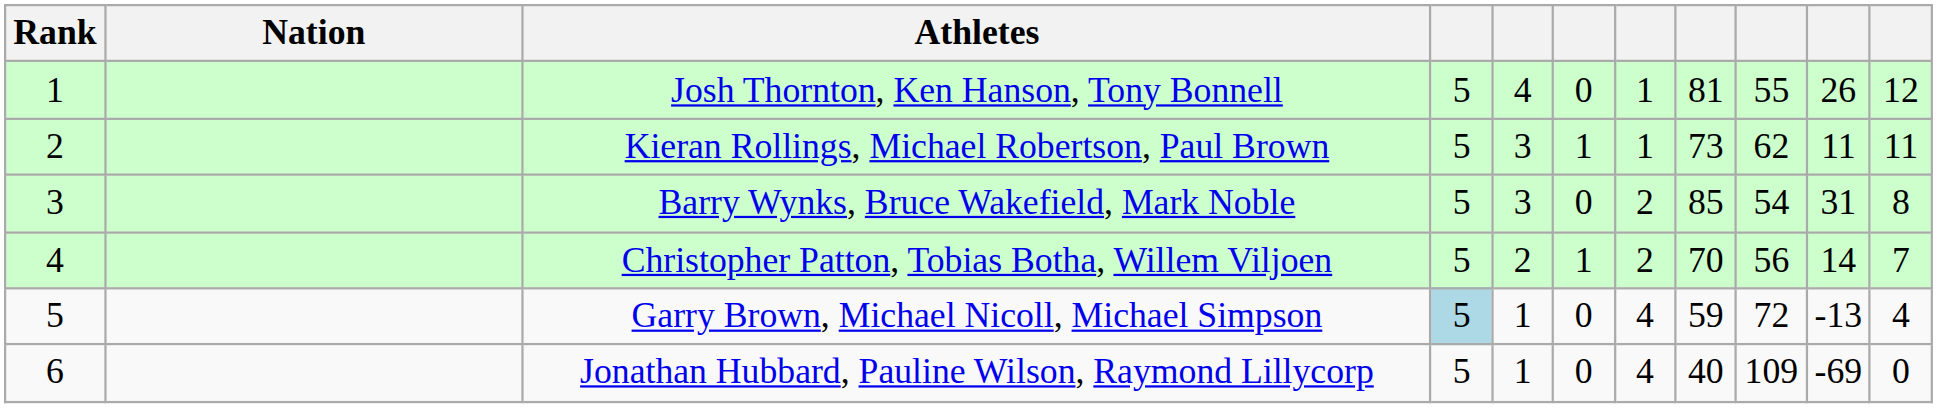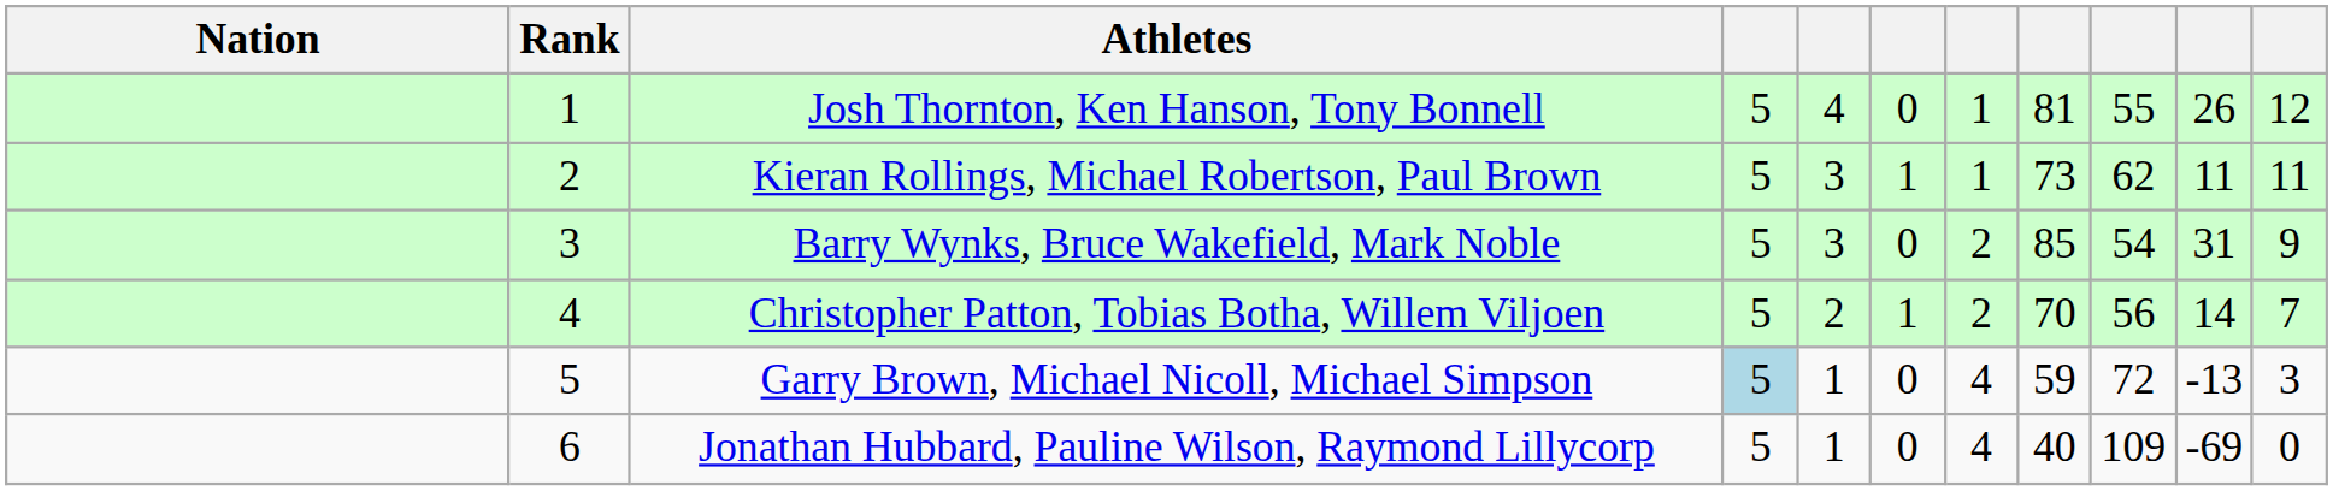columns swapped: Rank <-> Nation
Barry Wynks, Bruce Wakefield, Mark Noble | column 11: 8 -> 9
Garry Brown, Michael Nicoll, Michael Simpson | column 11: 4 -> 3
